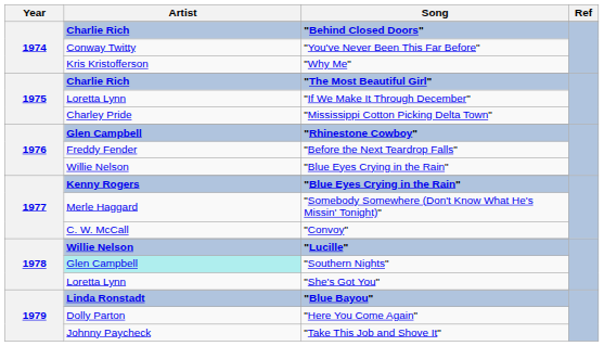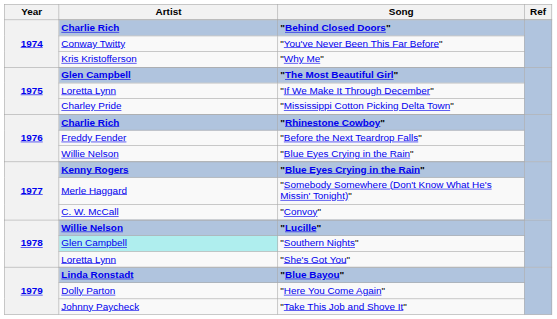"The Most Beautiful Girl" | Artist: Charlie Rich -> Glen Campbell
"Rhinestone Cowboy" | Artist: Glen Campbell -> Charlie Rich
